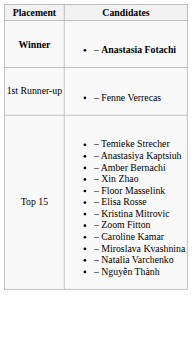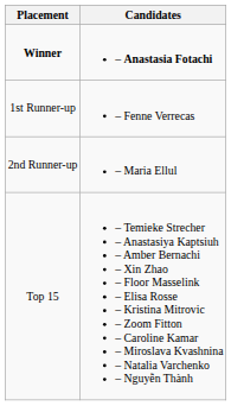+ row: 2nd Runner-up | – Maria Ellul
